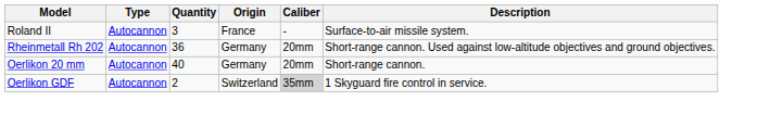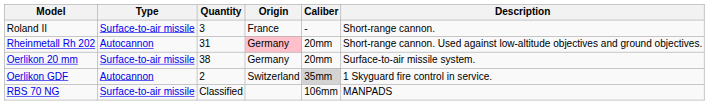Roland II | Type: Autocannon -> Surface-to-air missile
Roland II | Description: Surface-to-air missile system. -> Short-range cannon.
Rheinmetall Rh 202 | Quantity: 36 -> 31
Rheinmetall Rh 202 | Origin: no background -> pink background
Oerlikon 20 mm | Type: Autocannon -> Surface-to-air missile
Oerlikon 20 mm | Quantity: 40 -> 38
Oerlikon 20 mm | Description: Short-range cannon. -> Surface-to-air missile system.
+ row: RBS 70 NG | Surface-to-air missile | Classified | 106mm | MANPADS
